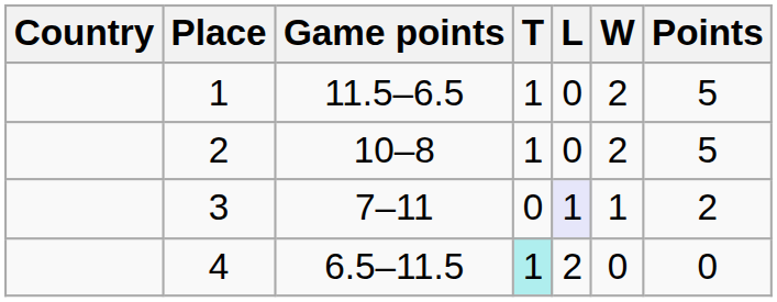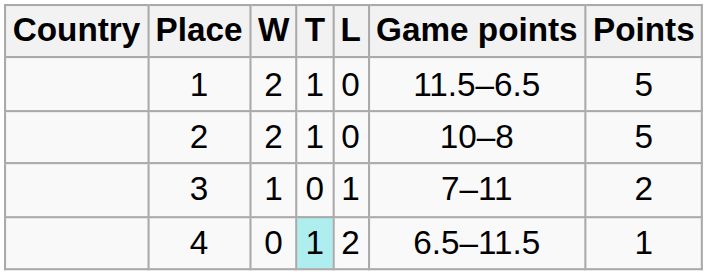columns swapped: W <-> Game points
3 | L: lavender background -> no background
4 | Points: 0 -> 1
